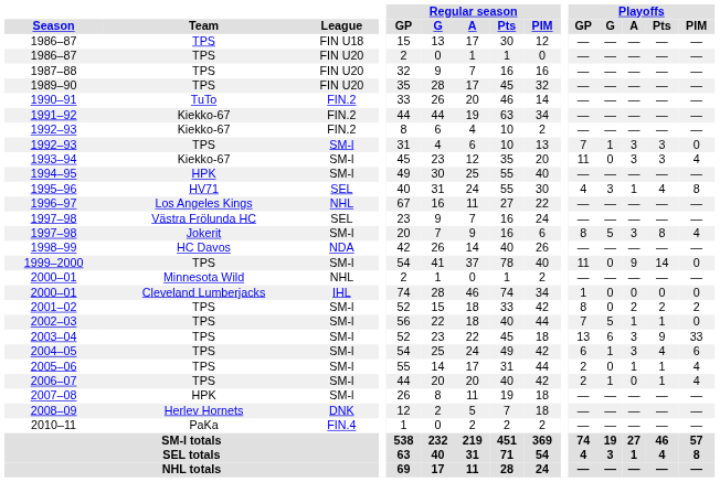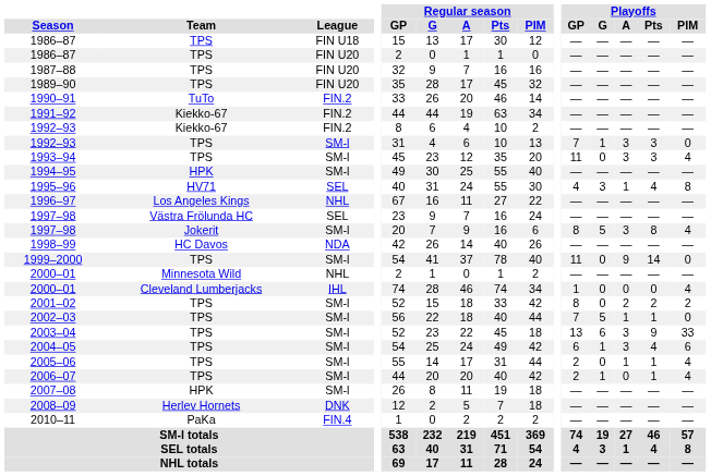1993–94 | Team: Kiekko-67 -> TPS
2000–01 / IHL | Playoffs / PIM: 0 -> 4
